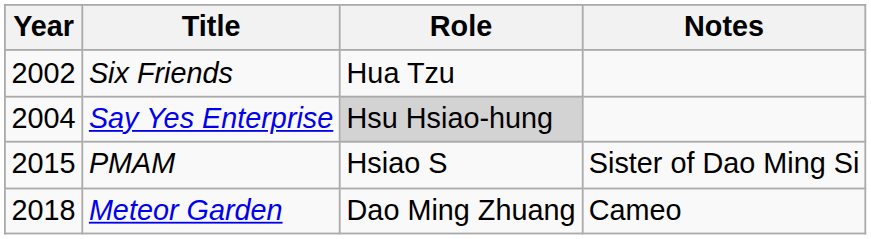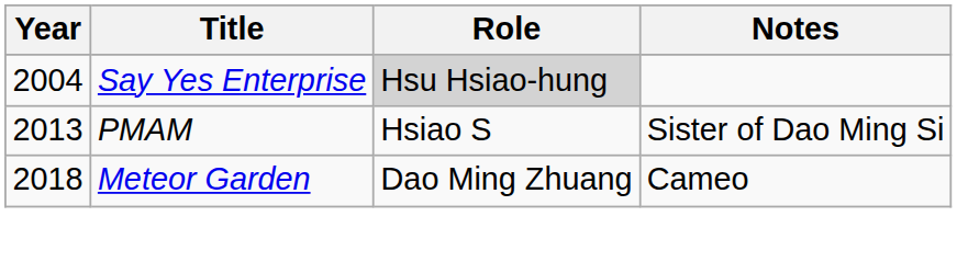- row: 2002 | Six Friends | Hua Tzu
PMAM | Year: 2015 -> 2013
